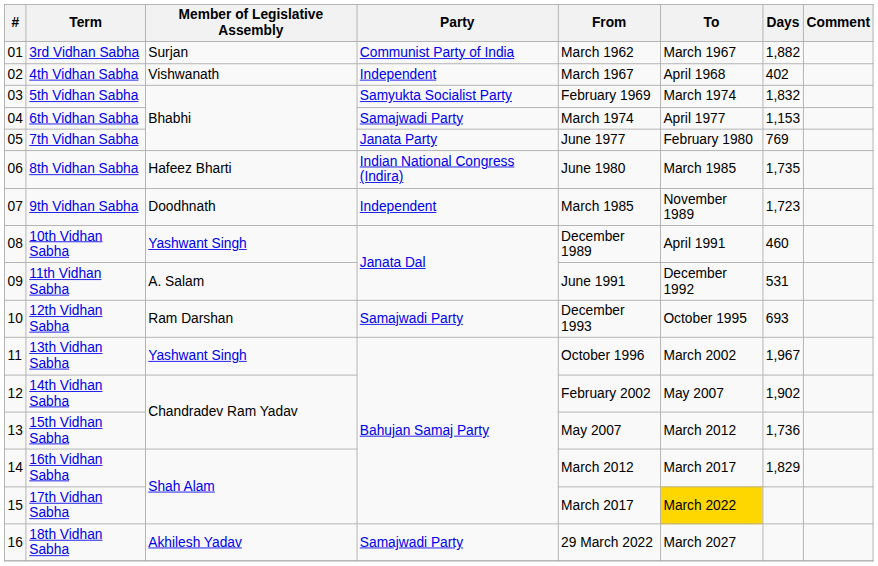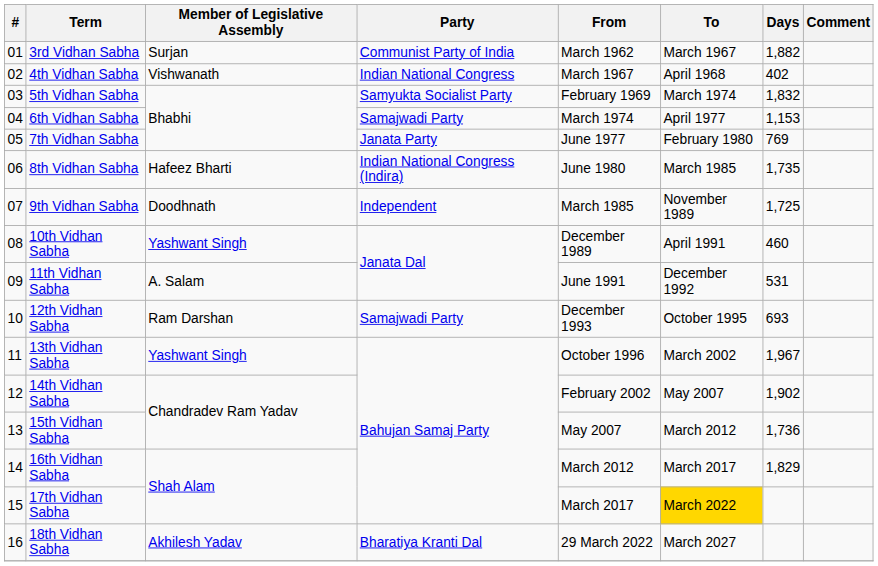4th Vidhan Sabha | Party: Independent -> Indian National Congress
9th Vidhan Sabha | Days: 1,723 -> 1,725
18th Vidhan Sabha | Party: Samajwadi Party -> Bharatiya Kranti Dal
